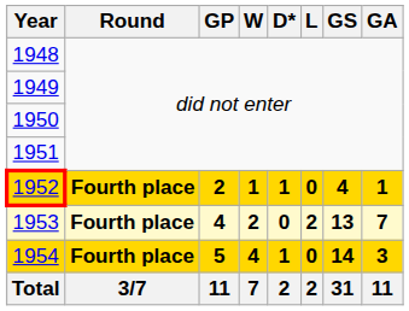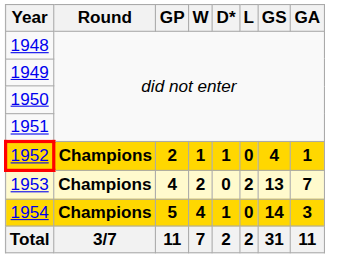1952 | Round: Fourth place -> Champions
1953 | Round: Fourth place -> Champions
1954 | Round: Fourth place -> Champions
